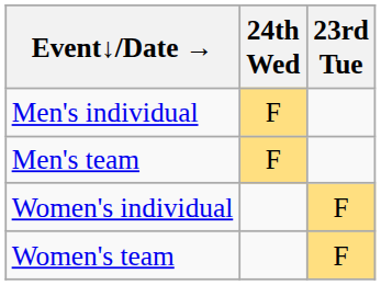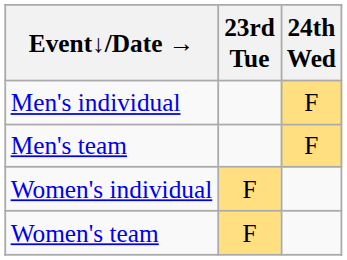columns swapped: 23rd Tue <-> 24th Wed
